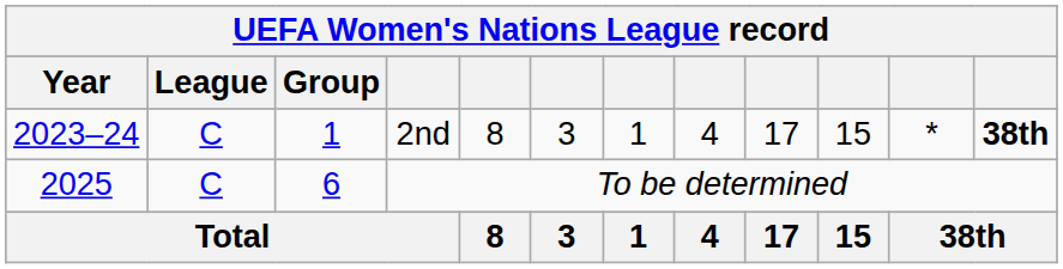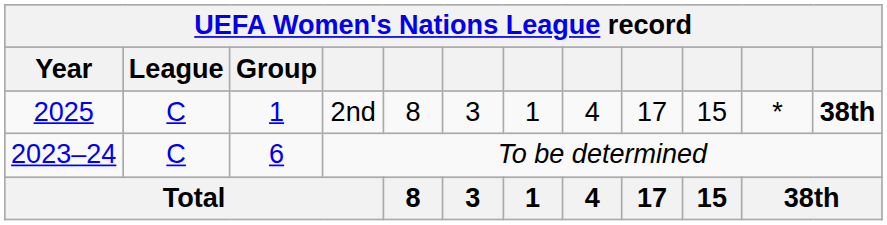2nd | Year: 2023–24 -> 2025
To be determined | Year: 2025 -> 2023–24
